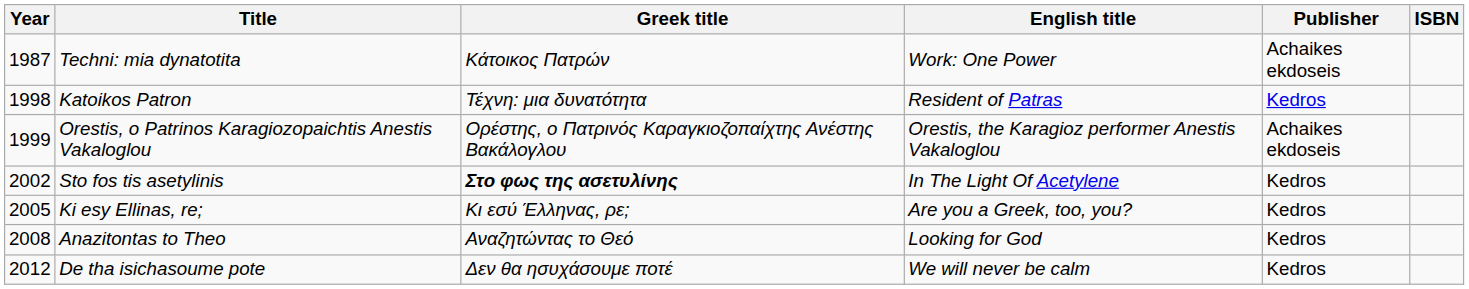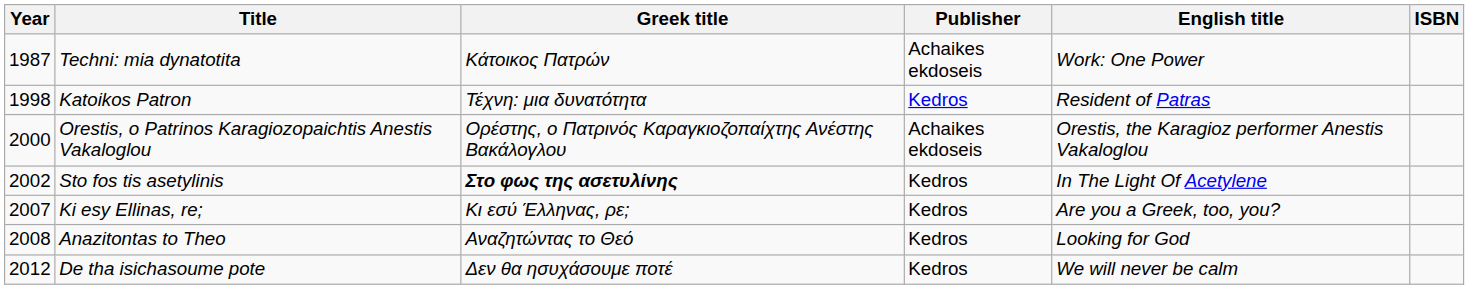columns swapped: English title <-> Publisher
Orestis, o Patrinos Karagiozopaichtis Anestis Vakaloglou | Year: 1999 -> 2000
Ki esy Ellinas, re; | Year: 2005 -> 2007
